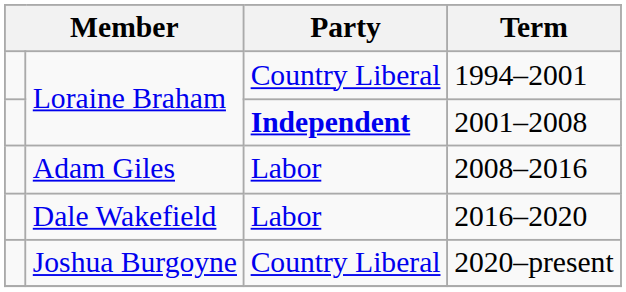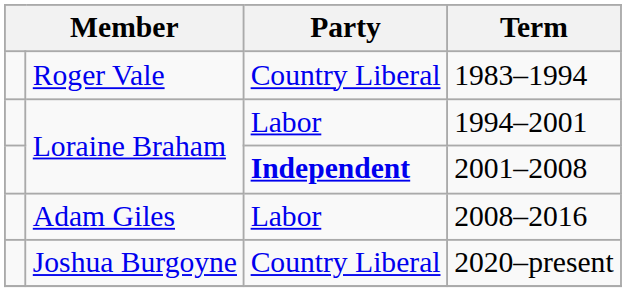+ row: Roger Vale | Country Liberal | 1983–1994
1994–2001 | Party: Country Liberal -> Labor
- row: Dale Wakefield | Labor | 2016–2020
